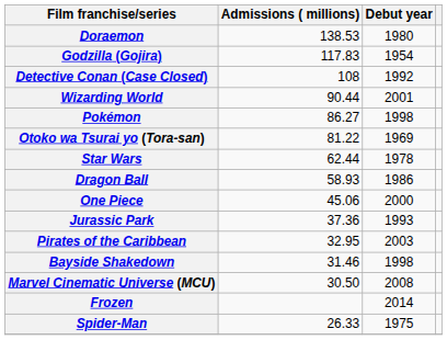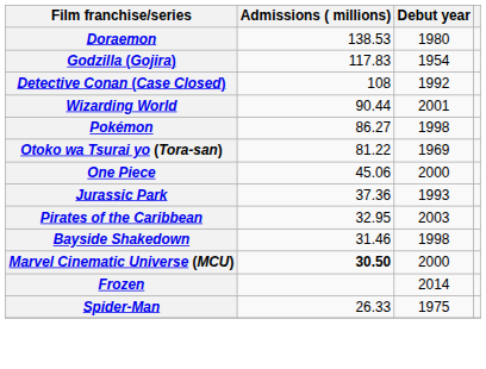- row: Star Wars | 62.44 | 1978
- row: Dragon Ball | 58.93 | 1986
Marvel Cinematic Universe (MCU) | Admissions ( millions): normal -> bold
Marvel Cinematic Universe (MCU) | Debut year: 2008 -> 2000
